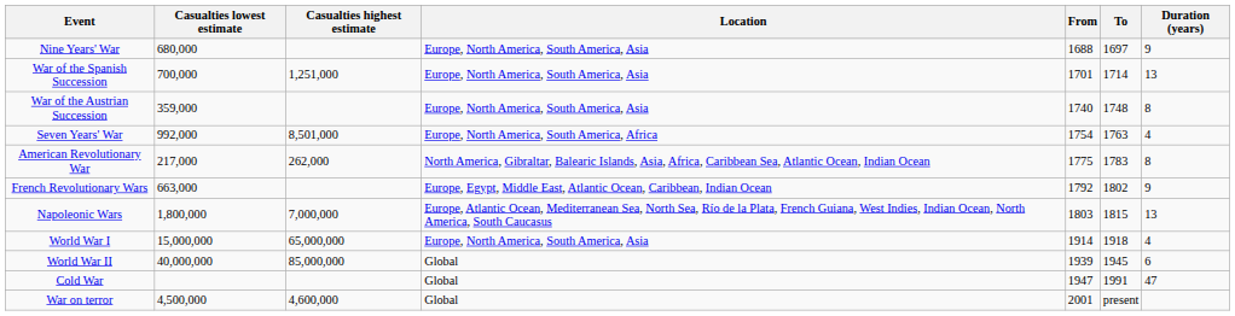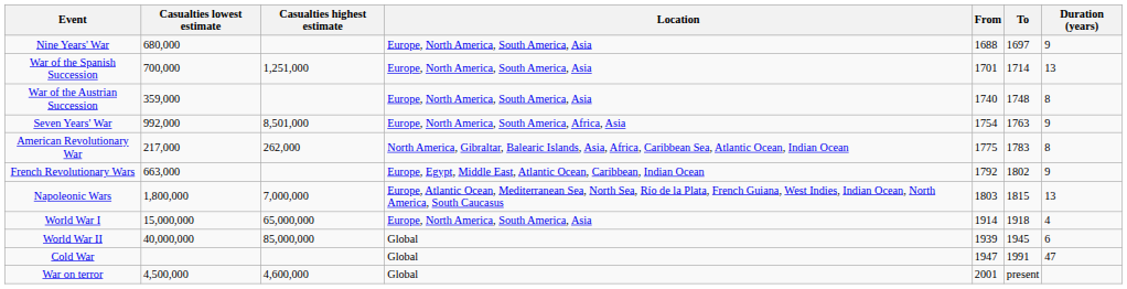Seven Years' War | Location: Europe, North America, South America, Africa -> Europe, North America, South America, Africa, Asia
Seven Years' War | Duration (years): 4 -> 9
